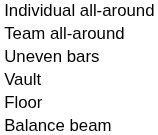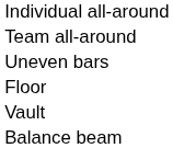rows swapped: Vault <-> Floor
